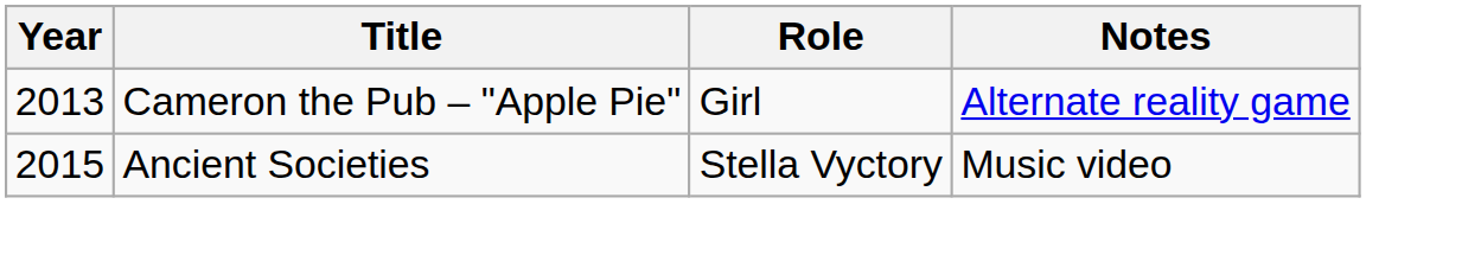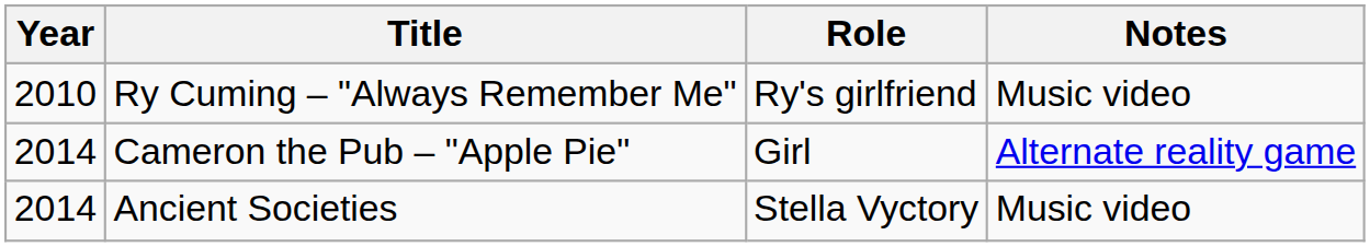+ row: 2010 | Ry Cuming – "Always Remember Me" | Ry's girlfriend | Music video
Cameron the Pub – "Apple Pie" | Year: 2013 -> 2014
Ancient Societies | Year: 2015 -> 2014
